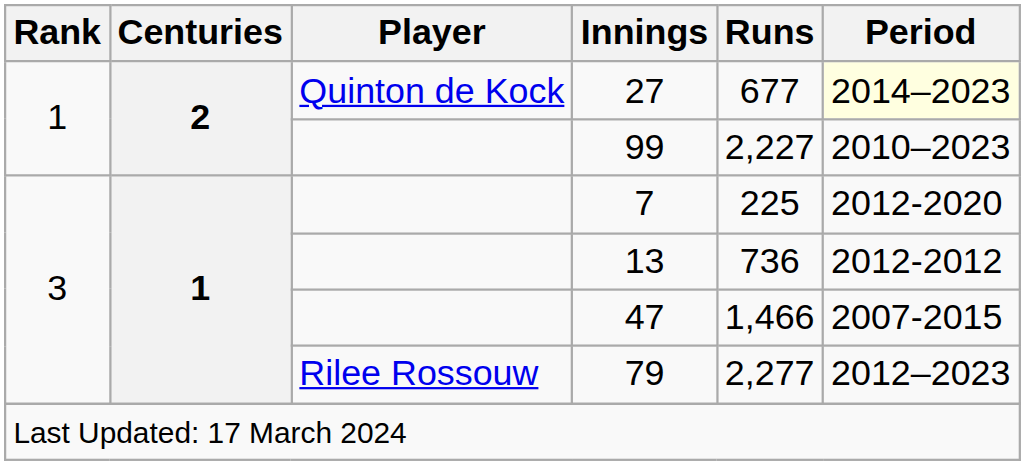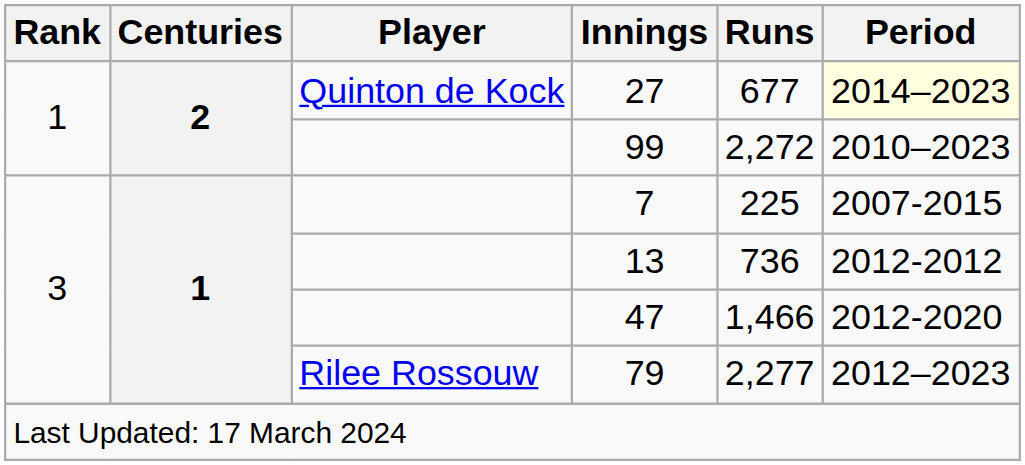99 | Runs: 2,227 -> 2,272
7 | Period: 2012-2020 -> 2007-2015
47 | Period: 2007-2015 -> 2012-2020
